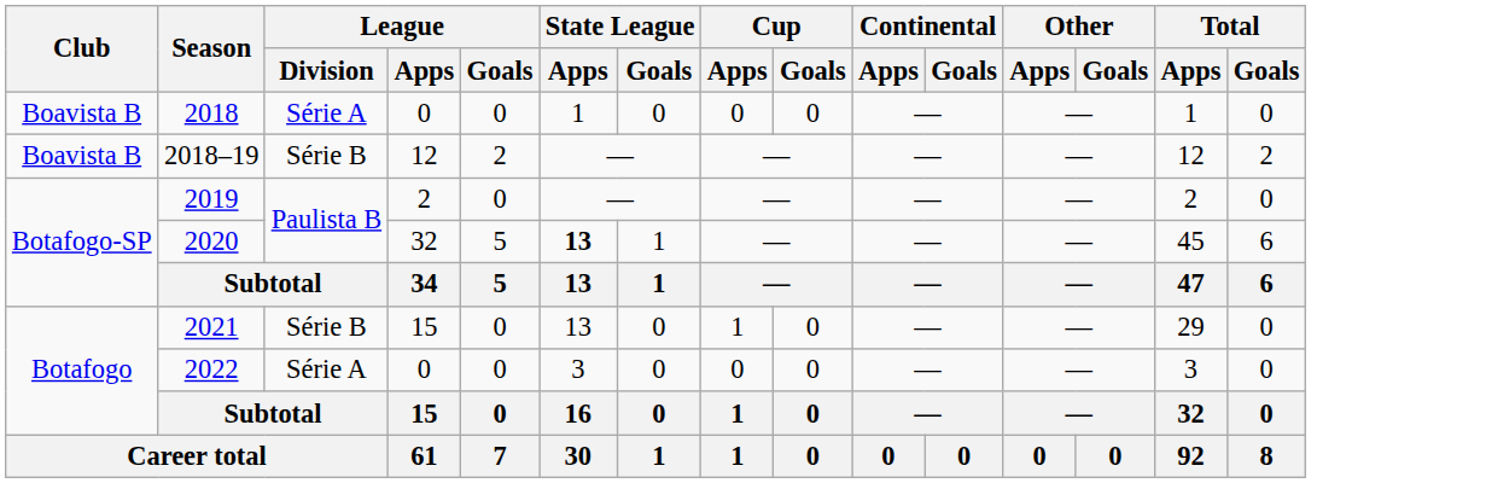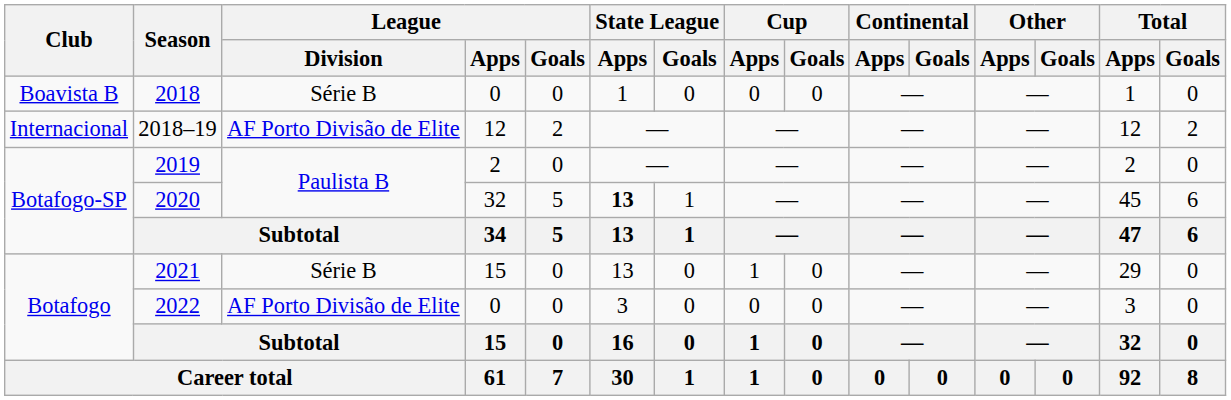2018 | League / Division: Série A -> Série B
2018–19 | Club: Boavista B -> Internacional
2018–19 | League / Division: Série B -> AF Porto Divisão de Elite
2022 | League / Division: Série A -> AF Porto Divisão de Elite
